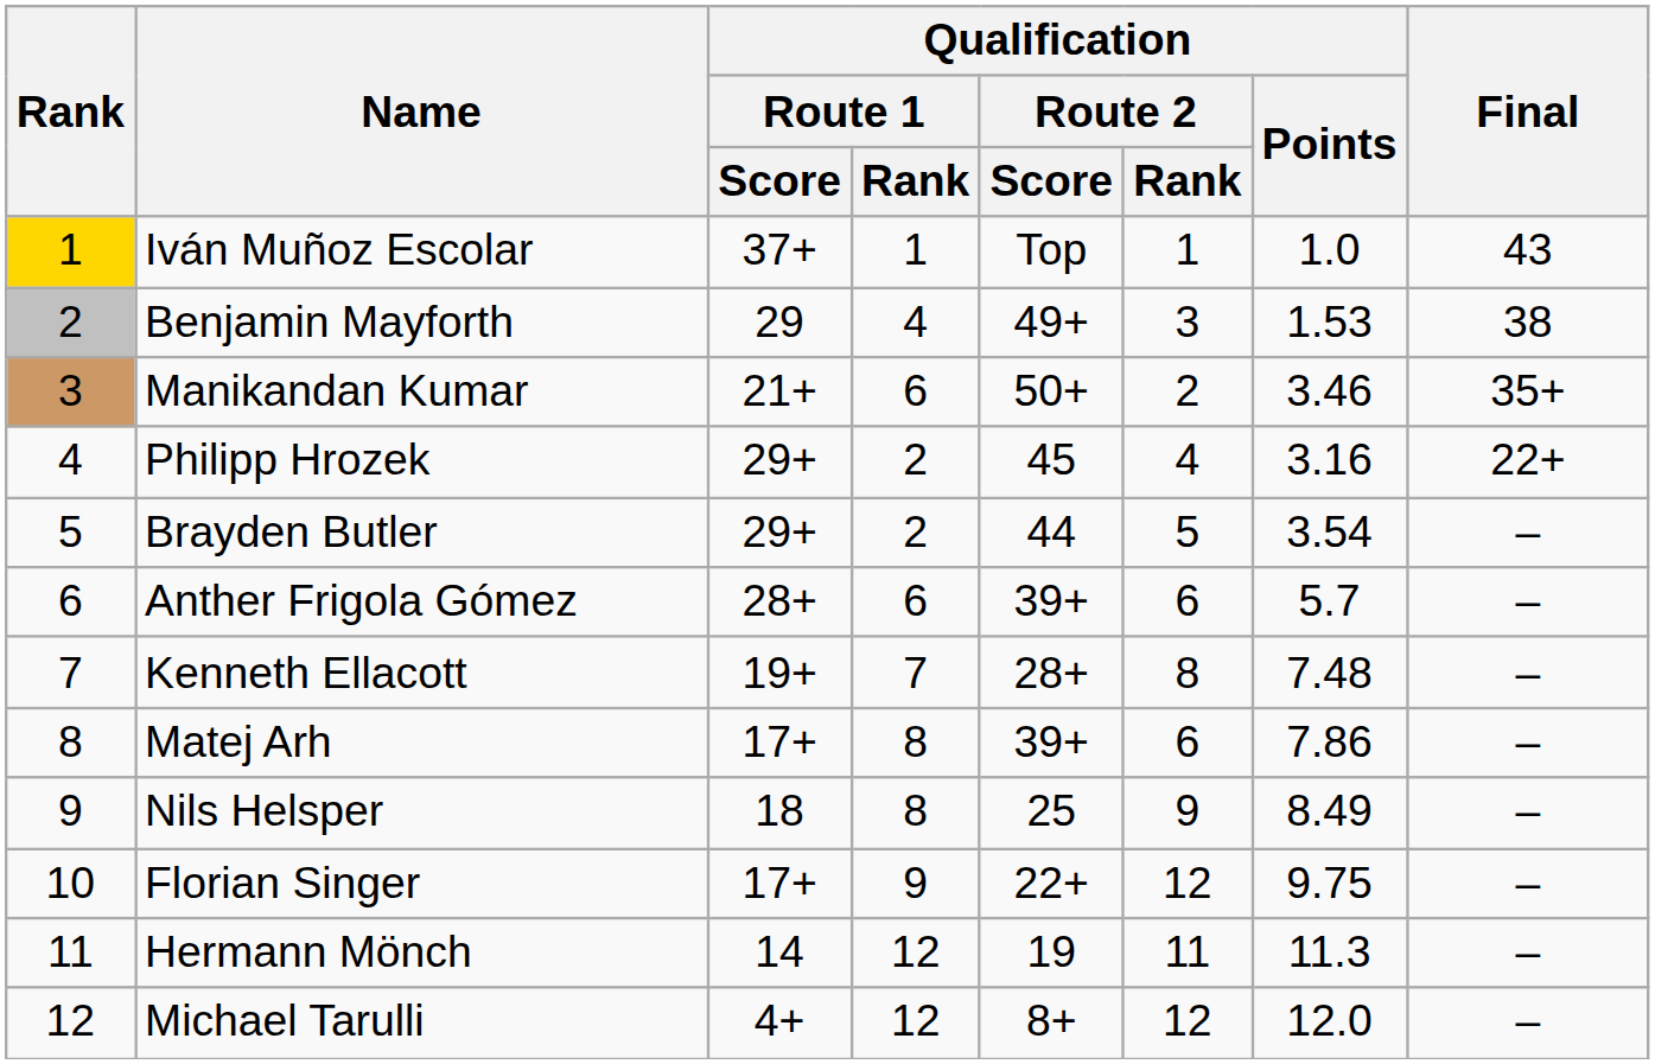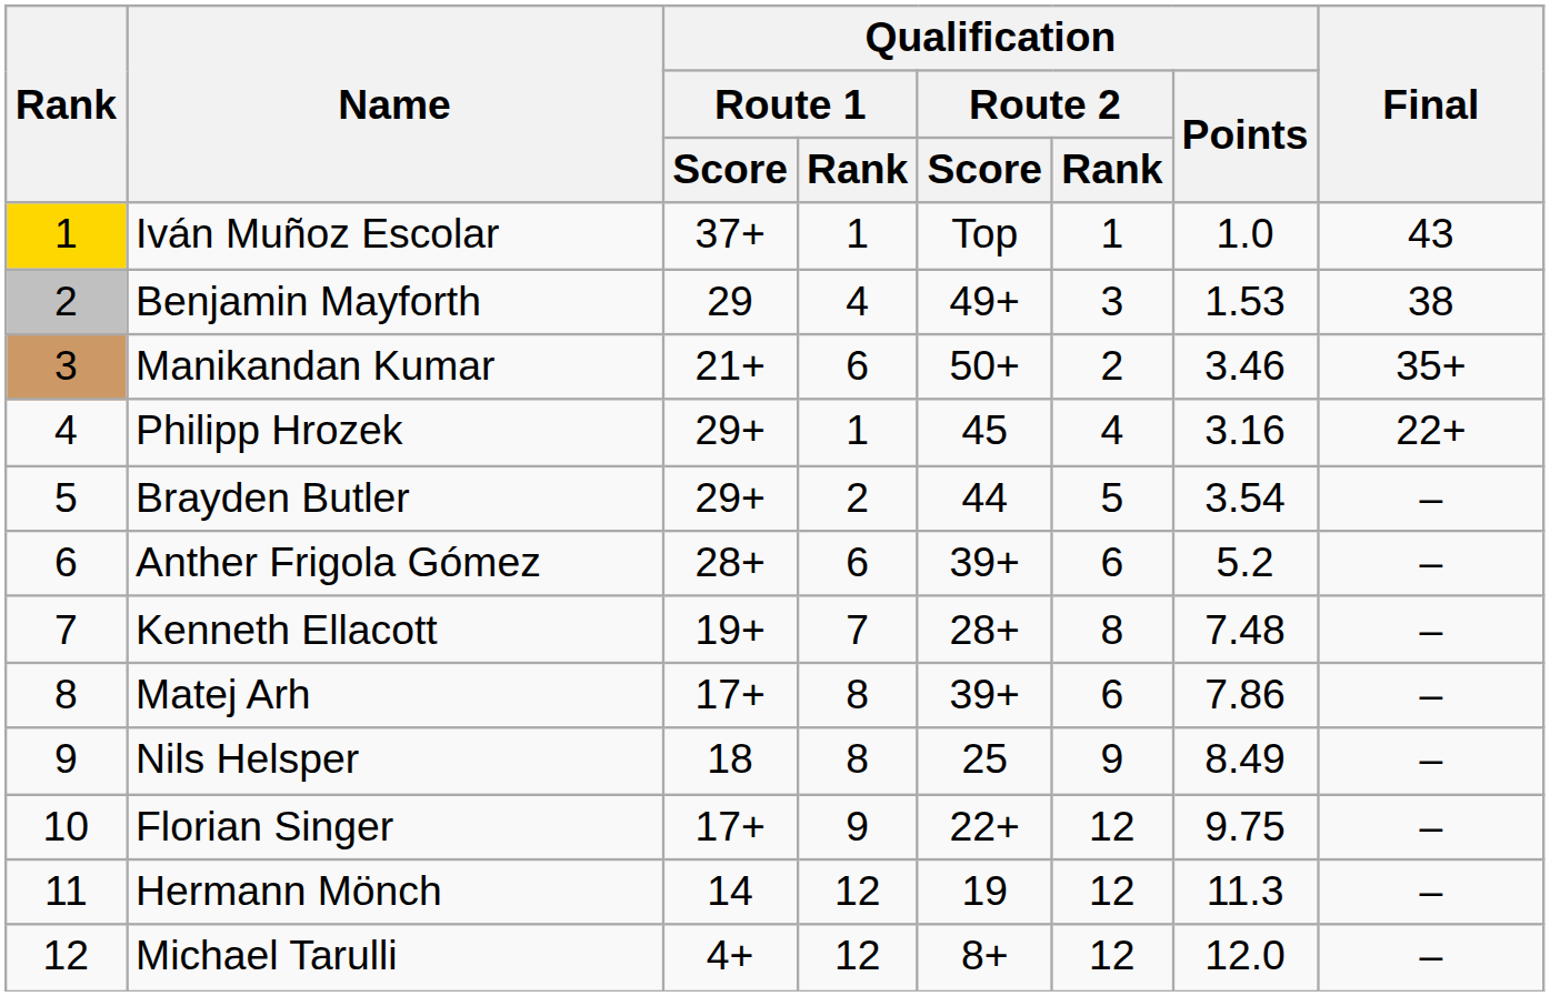Philipp Hrozek | Qualification / Route 1 / Rank: 2 -> 1
Anther Frigola Gómez | Qualification / Points: 5.7 -> 5.2
Hermann Mönch | Qualification / Route 2 / Rank: 11 -> 12
